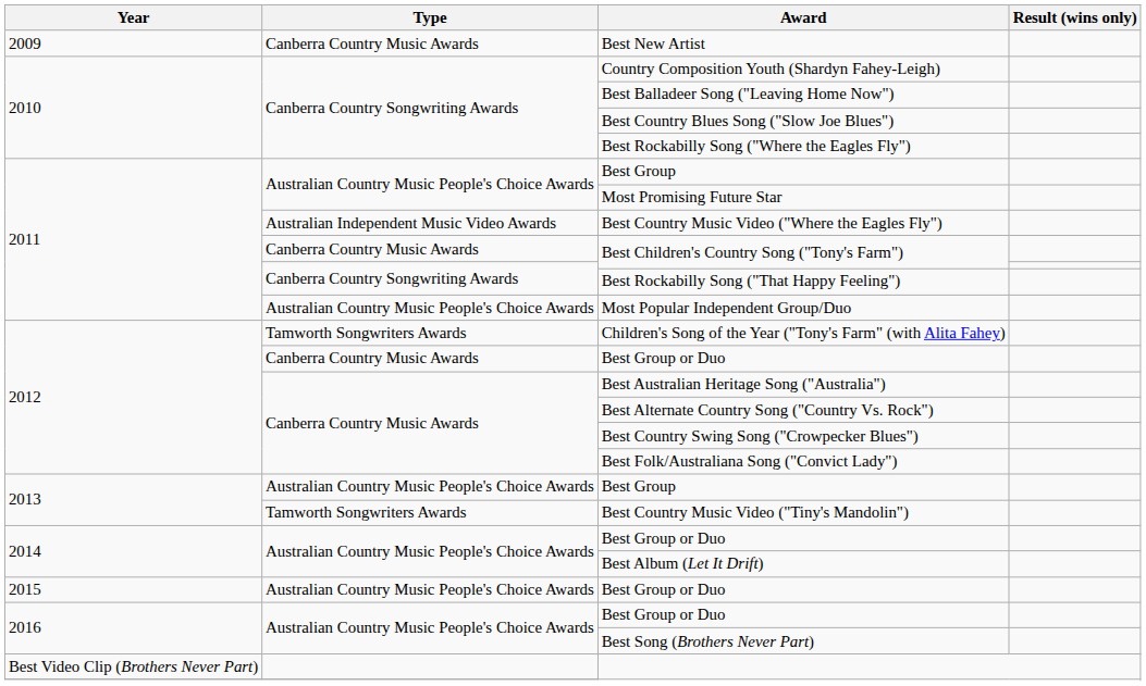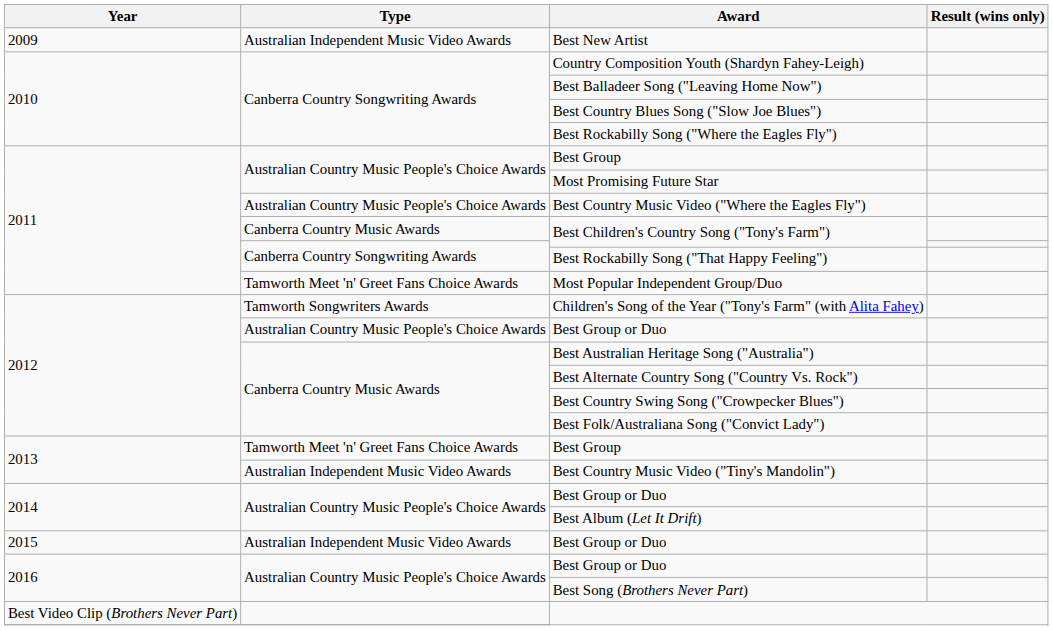Best New Artist | Type: Canberra Country Music Awards -> Australian Independent Music Video Awards
Best Country Music Video ("Where the Eagles Fly") | Type: Australian Independent Music Video Awards -> Australian Country Music People's Choice Awards
Most Popular Independent Group/Duo | Type: Australian Country Music People's Choice Awards -> Tamworth Meet 'n' Greet Fans Choice Awards
2012 / Best Group or Duo | Type: Canberra Country Music Awards -> Australian Country Music People's Choice Awards
2013 / Best Group | Type: Australian Country Music People's Choice Awards -> Tamworth Meet 'n' Greet Fans Choice Awards
Best Country Music Video ("Tiny's Mandolin") | Type: Tamworth Songwriters Awards -> Australian Independent Music Video Awards
2015 / Best Group or Duo | Type: Australian Country Music People's Choice Awards -> Australian Independent Music Video Awards
